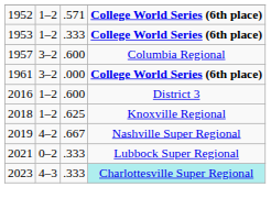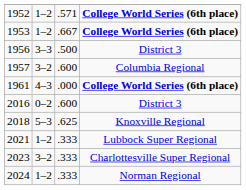1953 | column 3: .333 -> .667
+ row: 1956 | 3–3 | .500 | District 3
1961 | column 2: 3–2 -> 4–3
2016 | column 2: 1–2 -> 0–2
2018 | column 2: 1–2 -> 5–3
- row: 2019 | 4–2 | .667 | Nashville Super Regional
2021 | column 2: 0–2 -> 1–2
2023 | column 2: 4–3 -> 3–2
2023 | column 4: paleturquoise background -> no background
+ row: 2024 | 1–2 | .333 | Norman Regional
